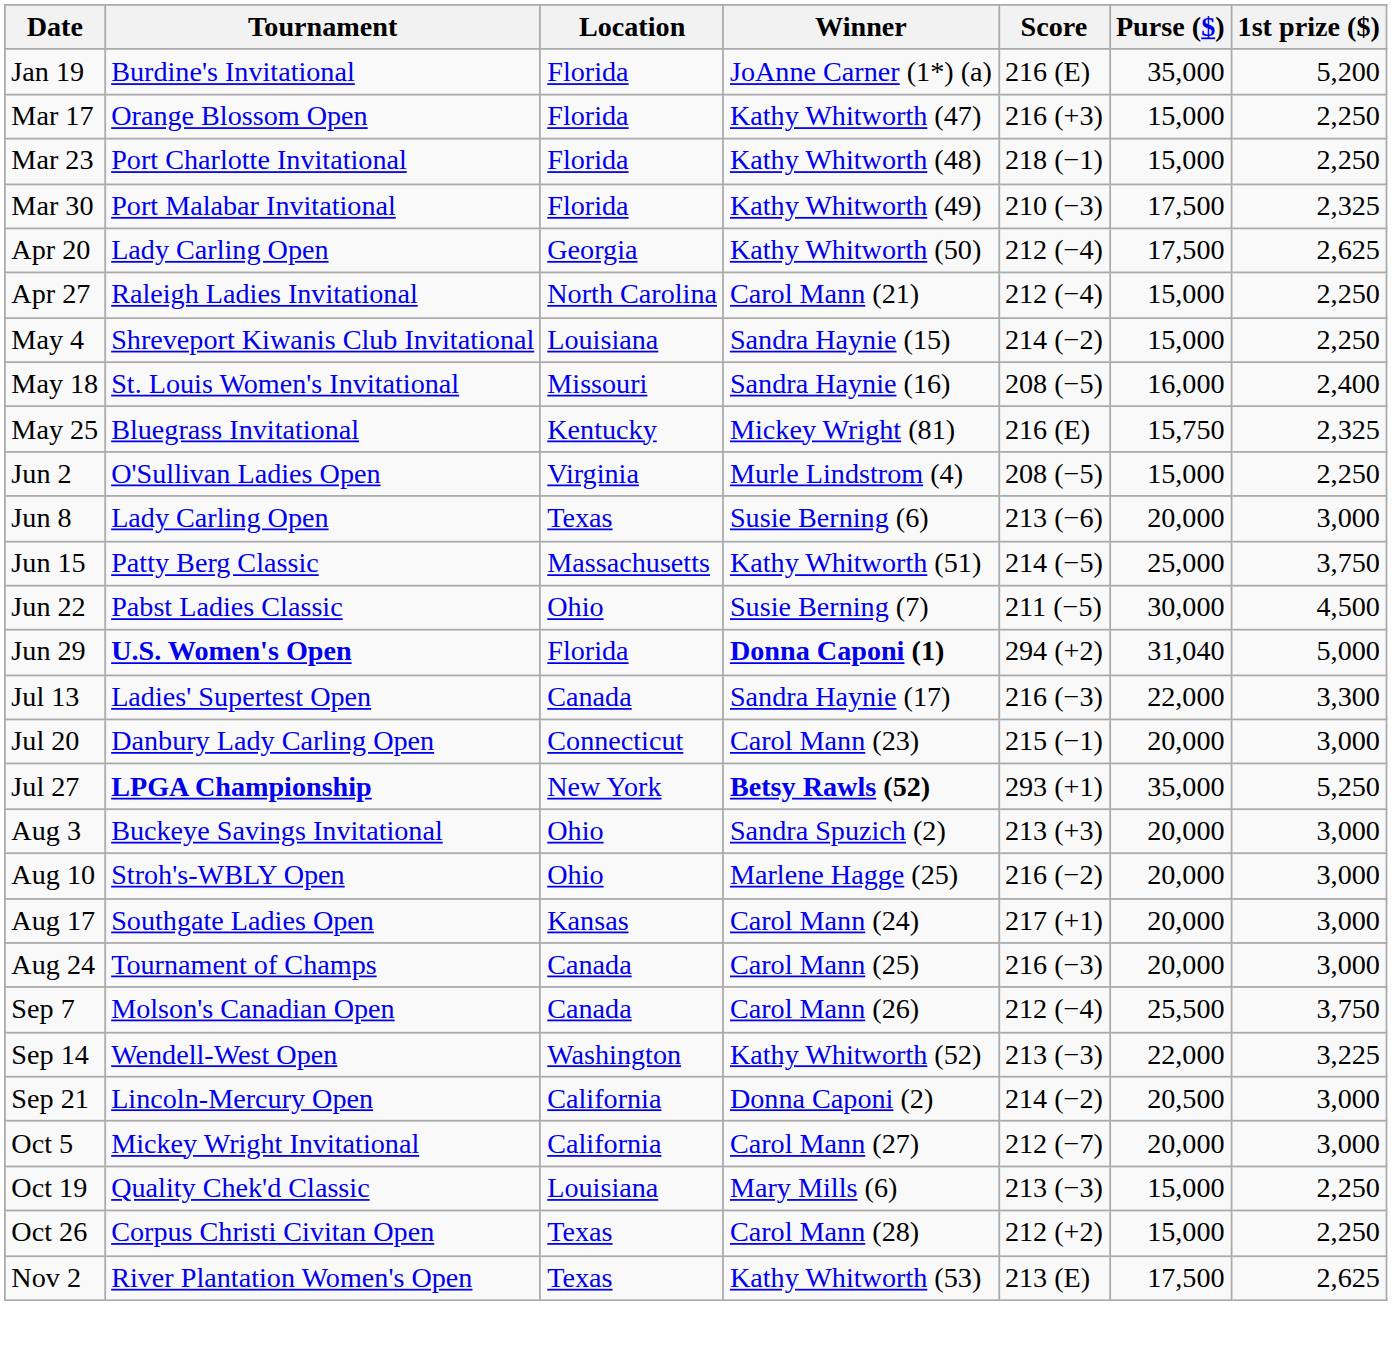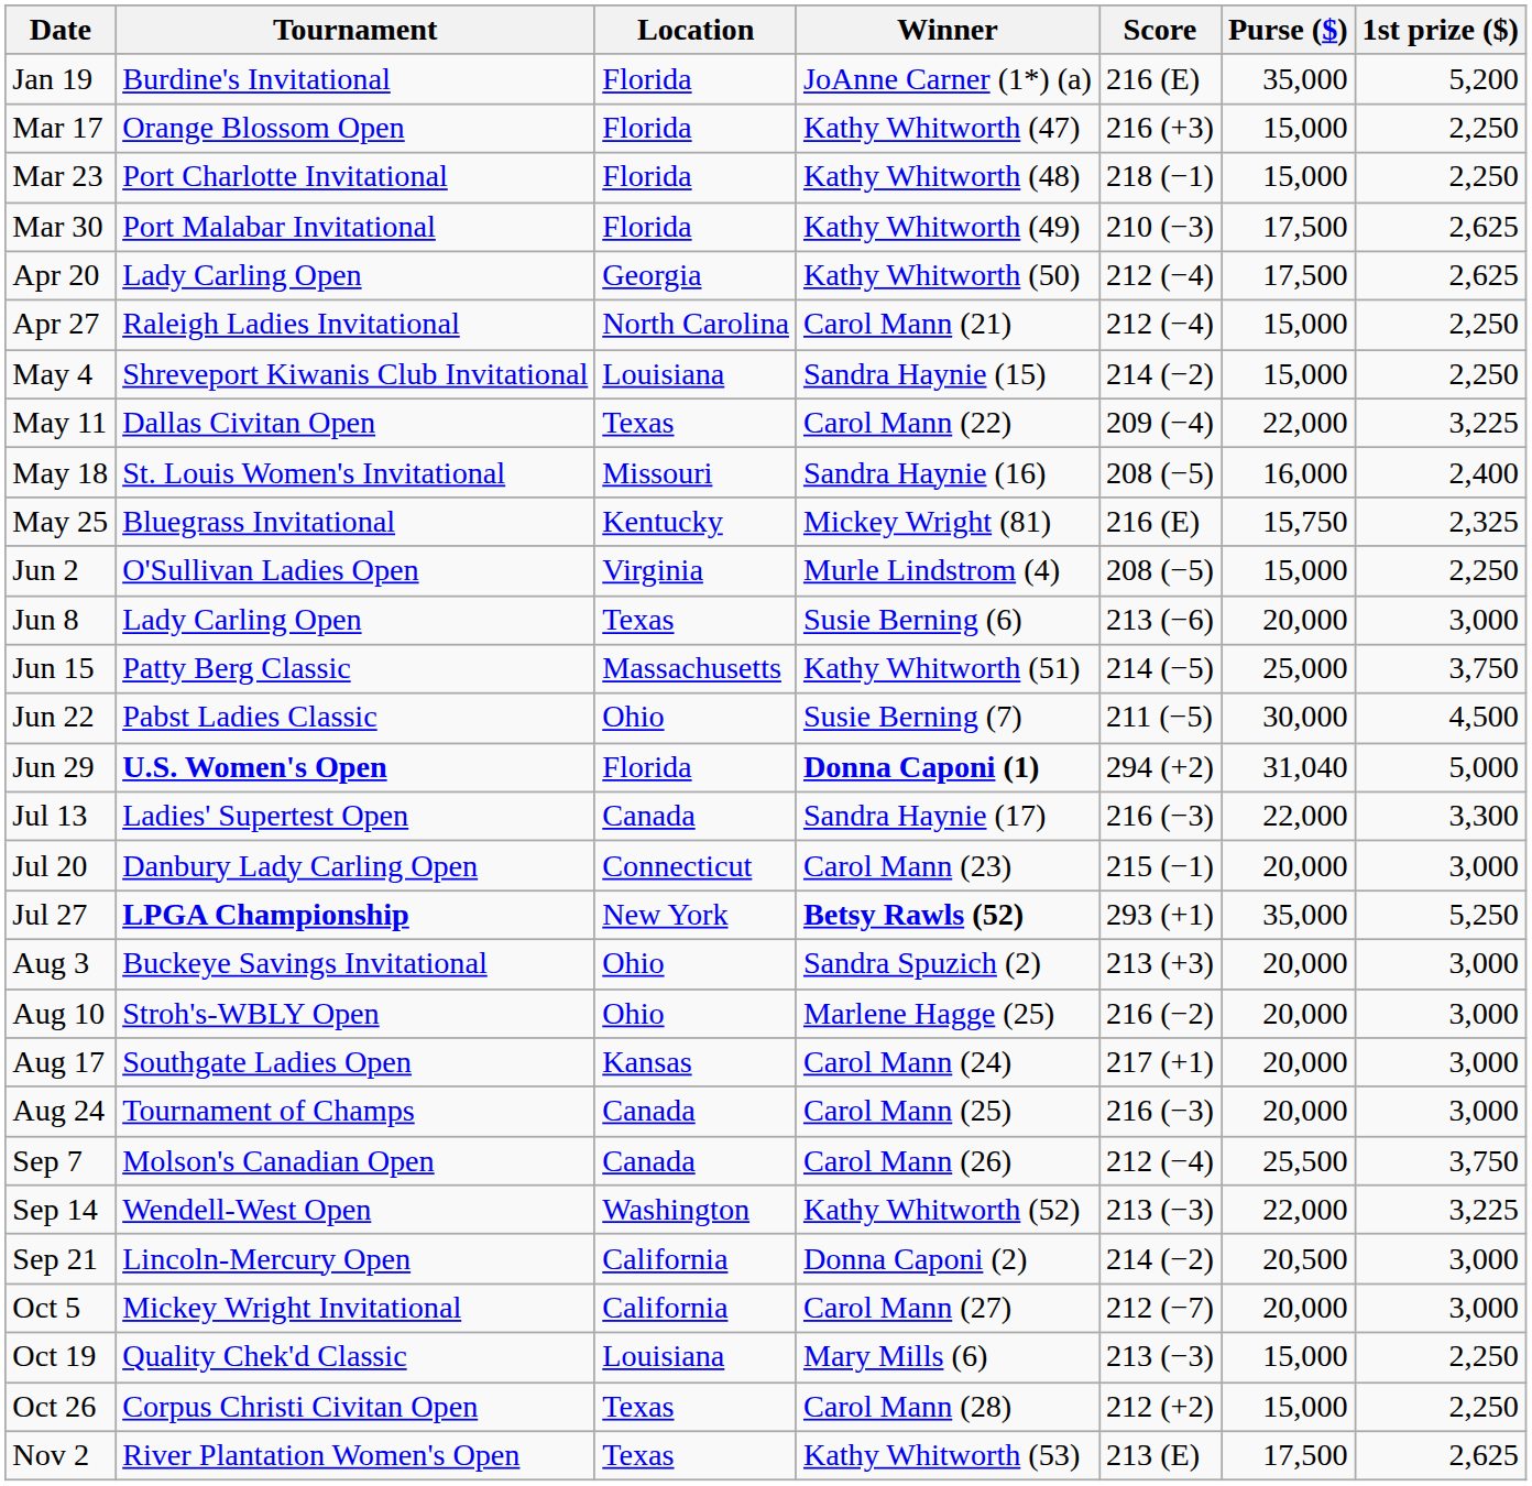Mar 30 | 1st prize ($): 2,325 -> 2,625
+ row: May 11 | Dallas Civitan Open | Texas | Carol Mann (22) | 209 (−4) | 22,000 | 3,225
